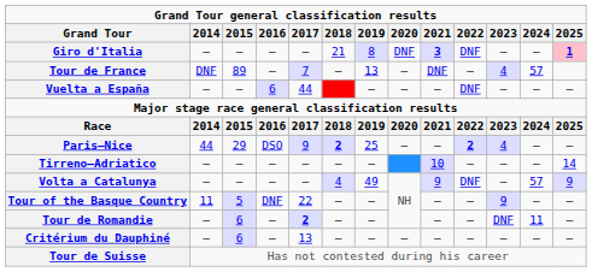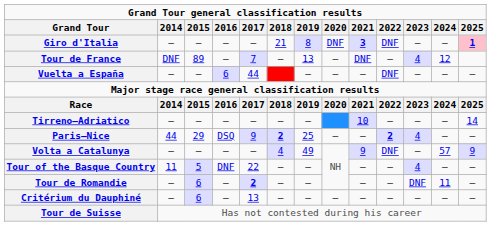Tour de France | 2024: 57 -> 12
rows swapped: Paris–Nice <-> Tirreno–Adriatico
Tour of the Basque Country | 2023: 9 -> 4
